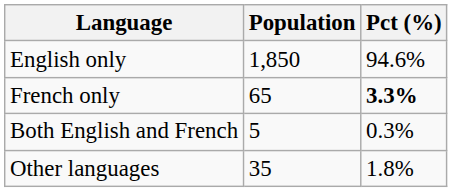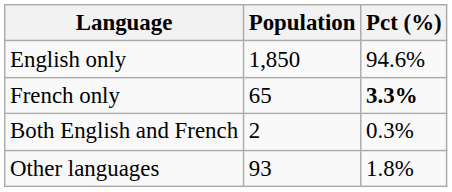Both English and French | Population: 5 -> 2
Other languages | Population: 35 -> 93
